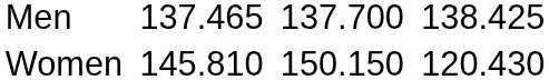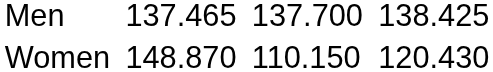Women | column 3: 145.810 -> 148.870
Women | column 5: 150.150 -> 110.150
